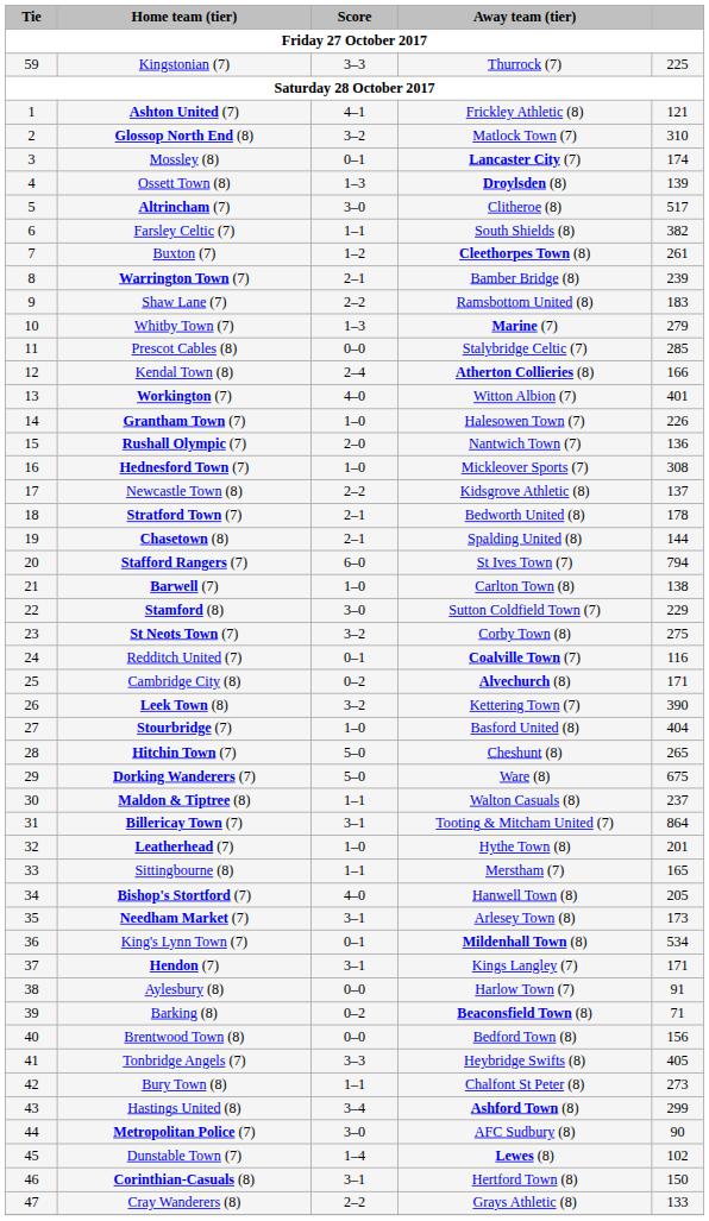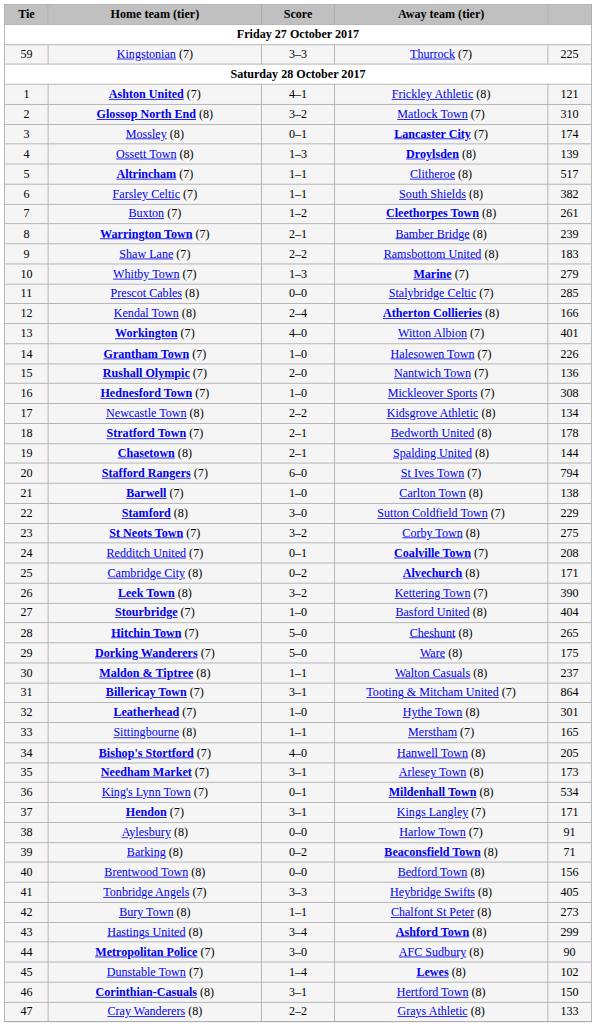Altrincham (7) | Score: 3–0 -> 1–1
Newcastle Town (8) | column 5: 137 -> 134
Redditch United (7) | column 5: 116 -> 208
Dorking Wanderers (7) | column 5: 675 -> 175
Leatherhead (7) | column 5: 201 -> 301
